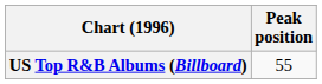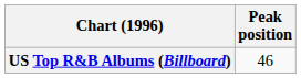US Top R&B Albums (Billboard) | Peak position: 55 -> 46
